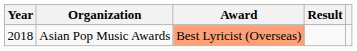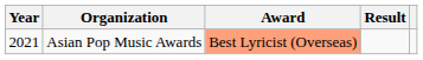Asian Pop Music Awards | Year: 2018 -> 2021
